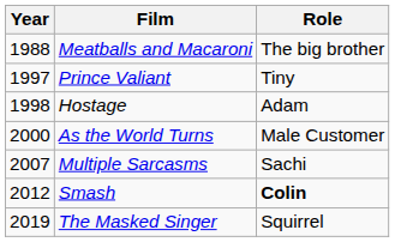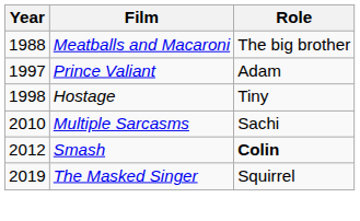Prince Valiant | Role: Tiny -> Adam
Hostage | Role: Adam -> Tiny
- row: 2000 | As the World Turns | Male Customer
Multiple Sarcasms | Year: 2007 -> 2010
